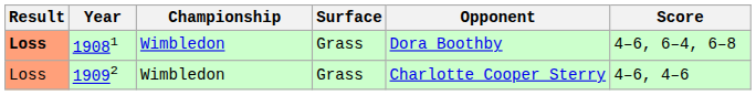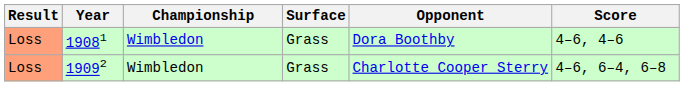19081 | Result: bold -> normal
19081 | Score: 4–6, 6–4, 6–8 -> 4–6, 4–6
19092 | Score: 4–6, 4–6 -> 4–6, 6–4, 6–8
